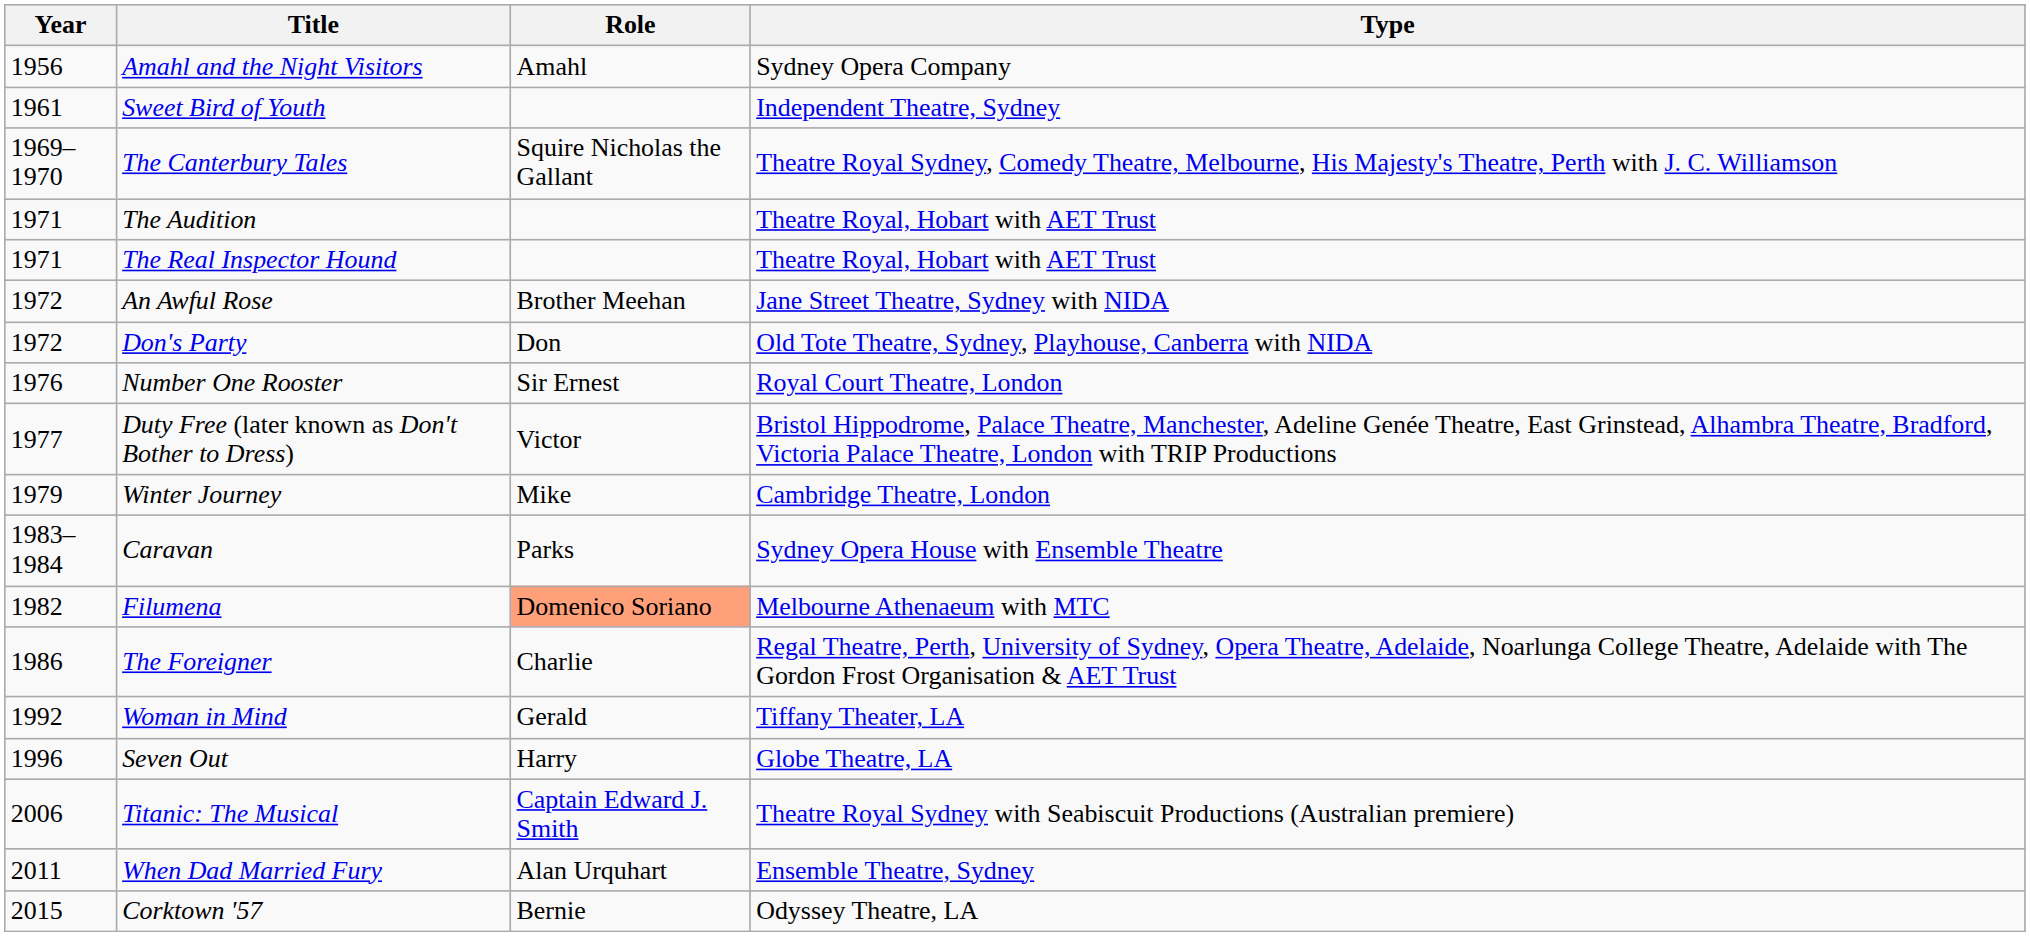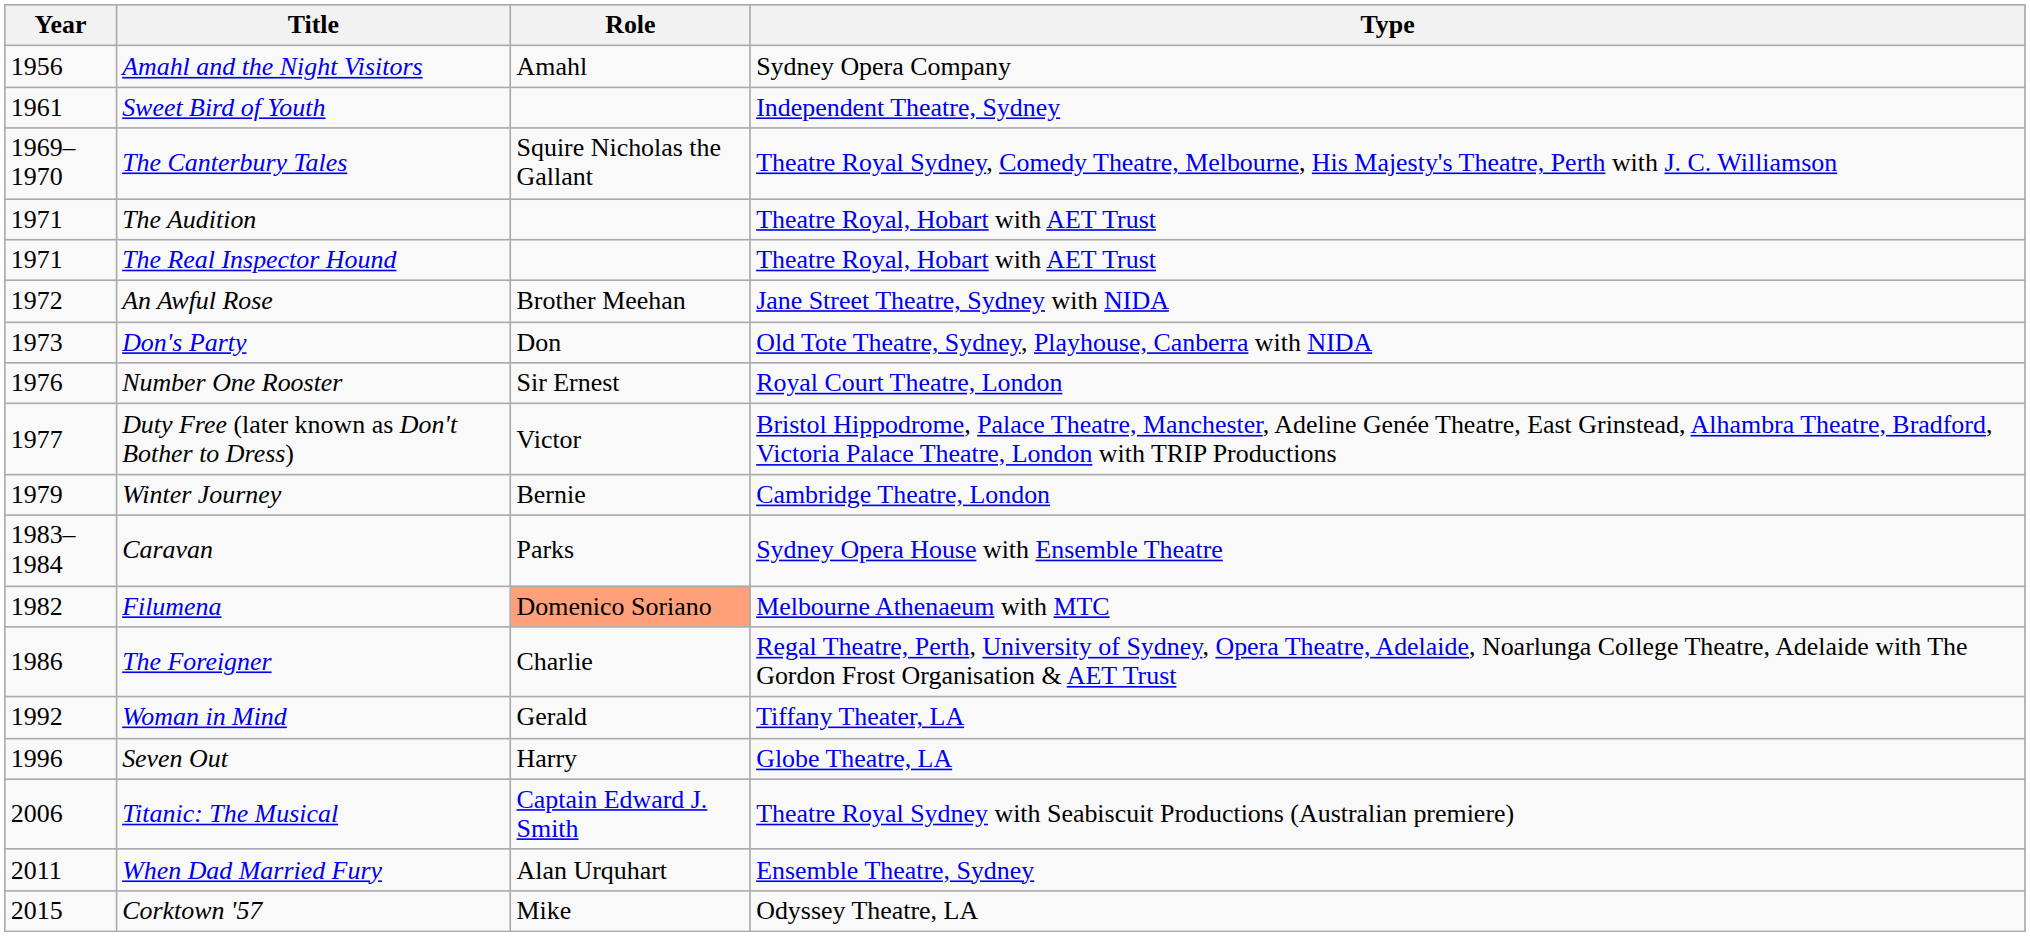Don's Party | Year: 1972 -> 1973
Winter Journey | Role: Mike -> Bernie
Corktown '57 | Role: Bernie -> Mike
